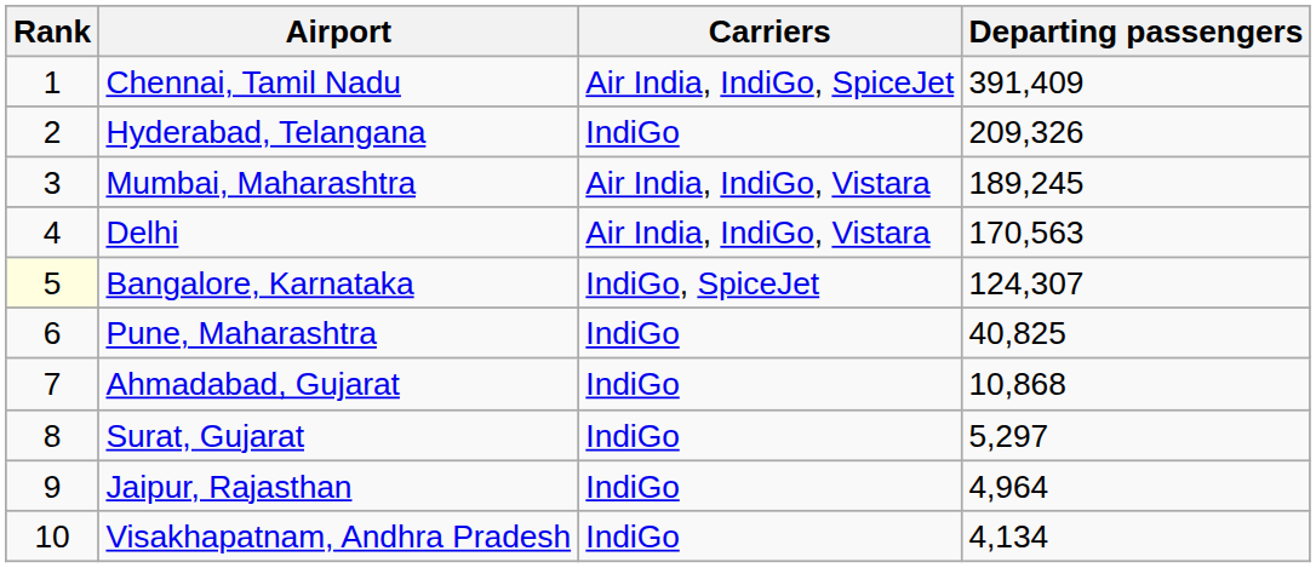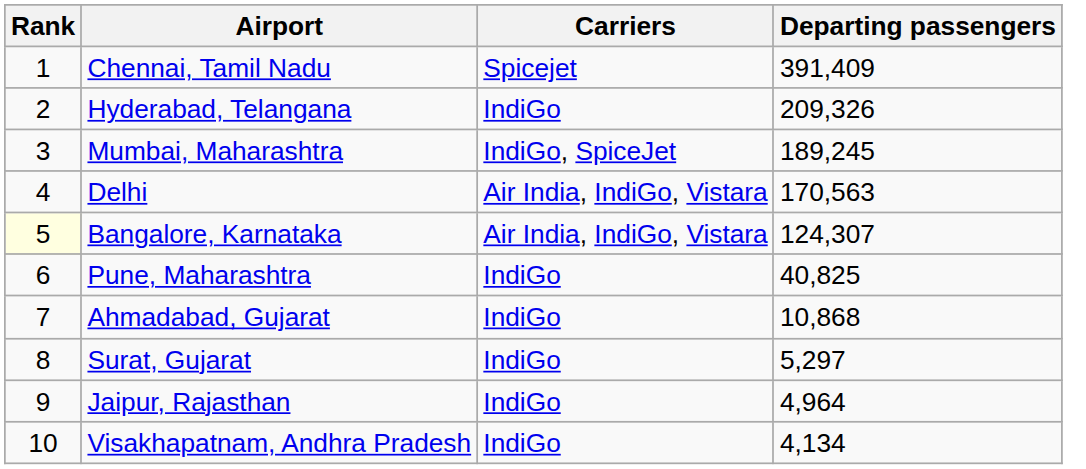Chennai, Tamil Nadu | Carriers: Air India, IndiGo, SpiceJet -> Spicejet
Mumbai, Maharashtra | Carriers: Air India, IndiGo, Vistara -> IndiGo, SpiceJet
Bangalore, Karnataka | Carriers: IndiGo, SpiceJet -> Air India, IndiGo, Vistara
